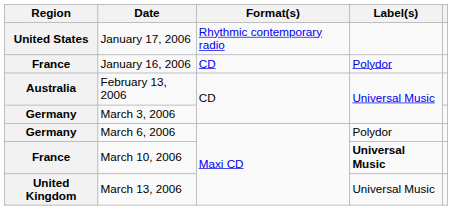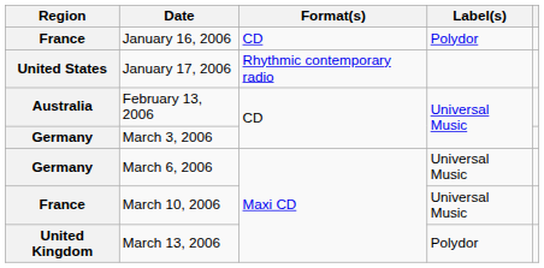rows swapped: January 16, 2006 <-> January 17, 2006
March 6, 2006 | Label(s): Polydor -> Universal Music
March 10, 2006 | Label(s): bold -> normal
March 13, 2006 | Label(s): Universal Music -> Polydor
